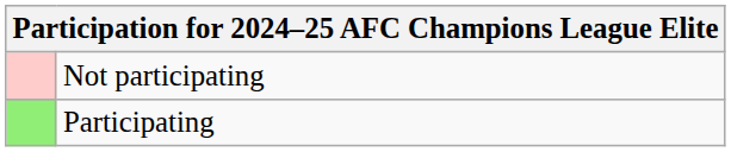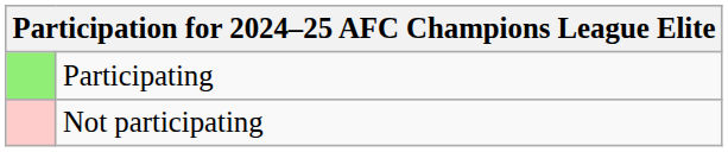rows swapped: Participating <-> Not participating
